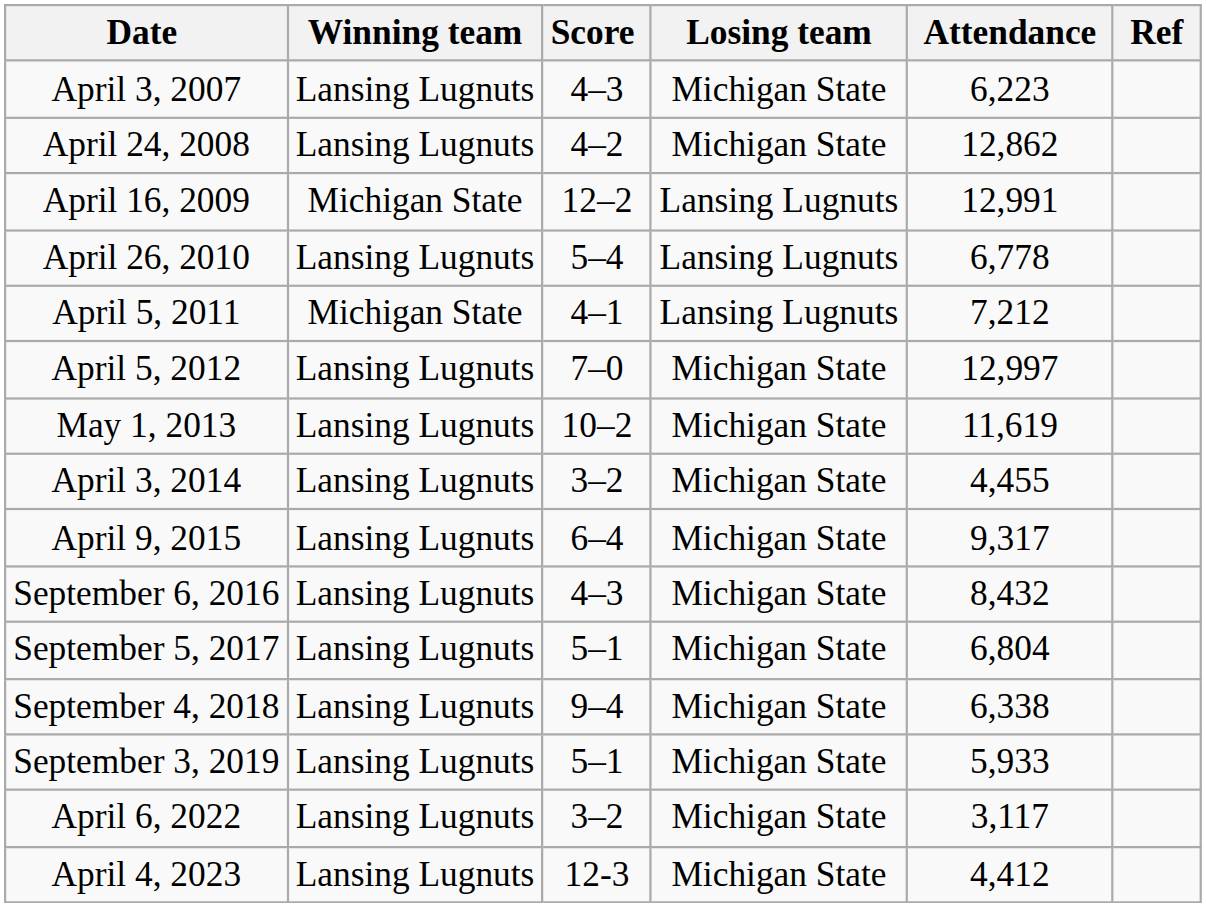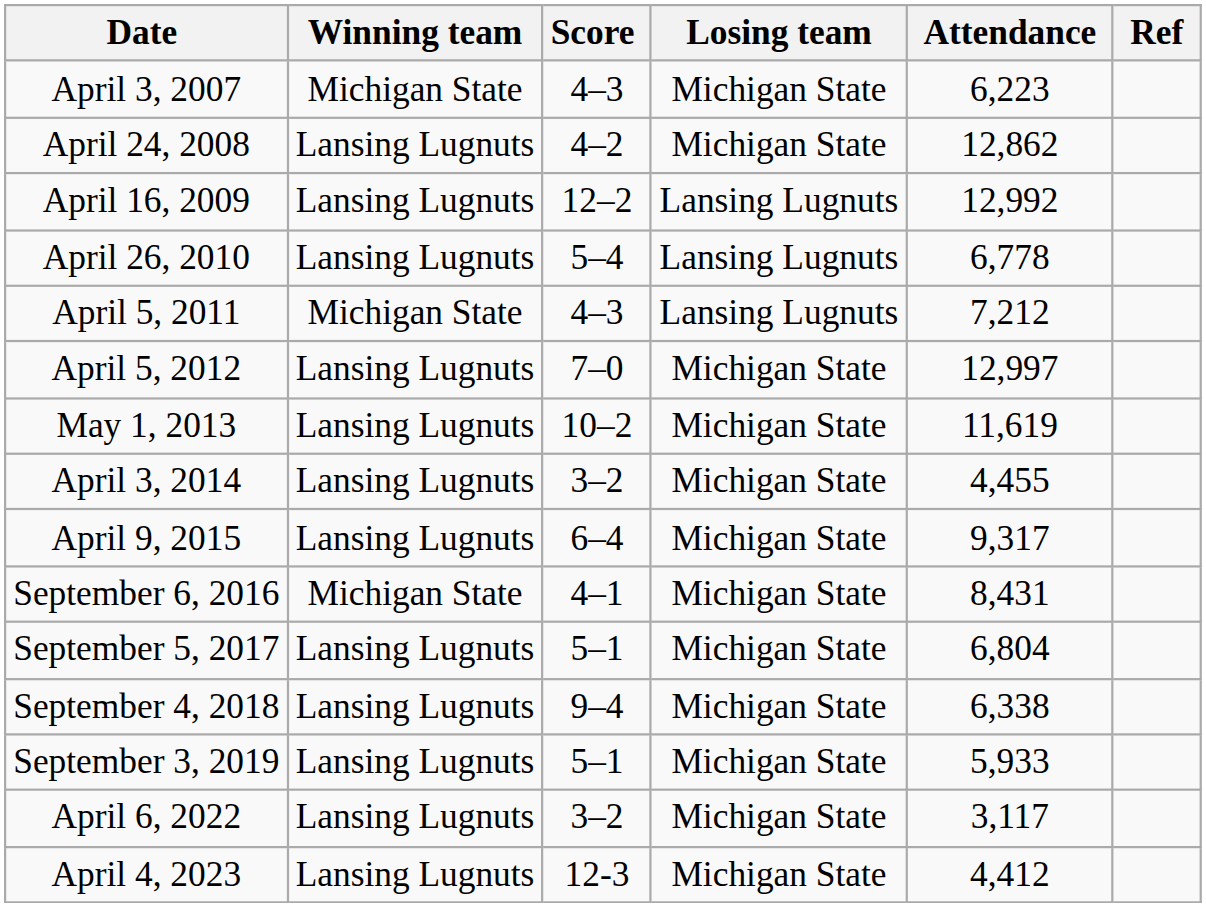April 3, 2007 | Winning team: Lansing Lugnuts -> Michigan State
April 16, 2009 | Winning team: Michigan State -> Lansing Lugnuts
April 16, 2009 | Attendance: 12,991 -> 12,992
April 5, 2011 | Score: 4–1 -> 4–3
September 6, 2016 | Winning team: Lansing Lugnuts -> Michigan State
September 6, 2016 | Score: 4–3 -> 4–1
September 6, 2016 | Attendance: 8,432 -> 8,431
